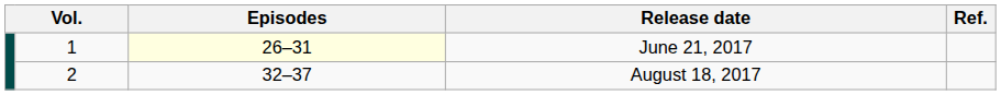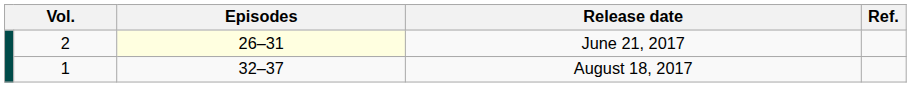June 21, 2017 | column 2: 1 -> 2
August 18, 2017 | column 2: 2 -> 1
